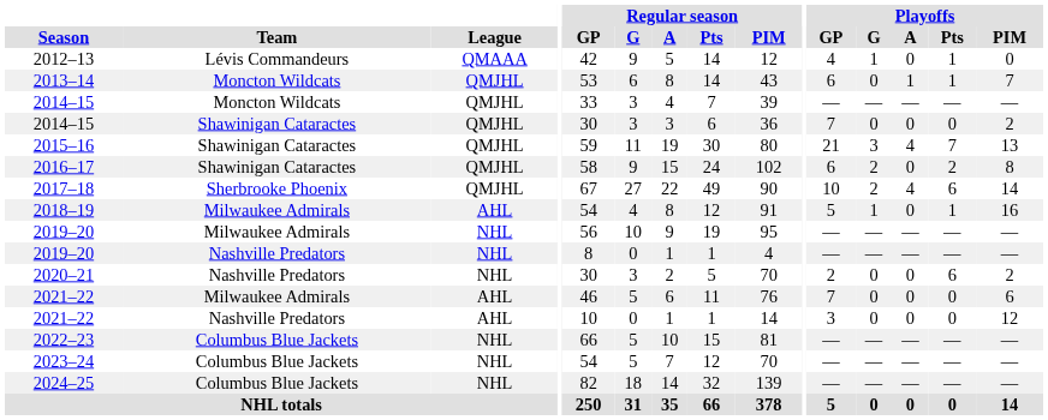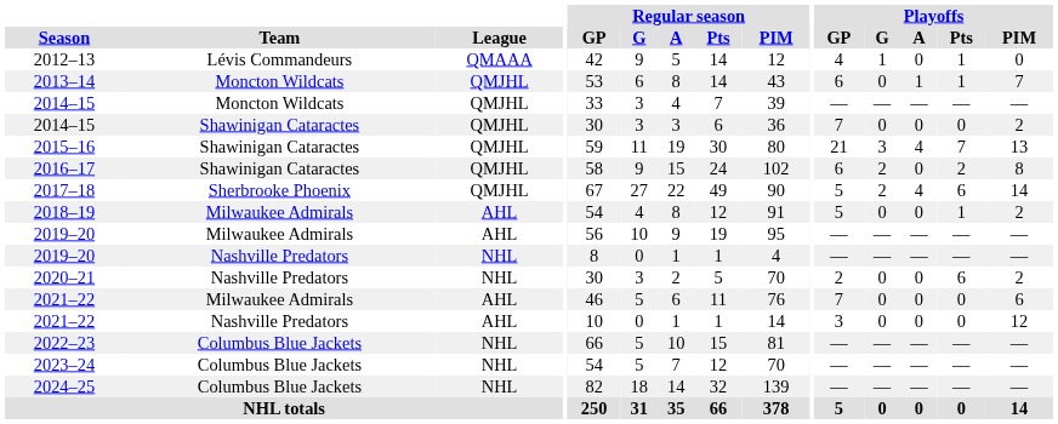2017–18 | Playoffs / GP: 10 -> 5
2018–19 | Playoffs / G: 1 -> 0
2018–19 | Playoffs / PIM: 16 -> 2
2019–20 / Milwaukee Admirals | League: NHL -> AHL
